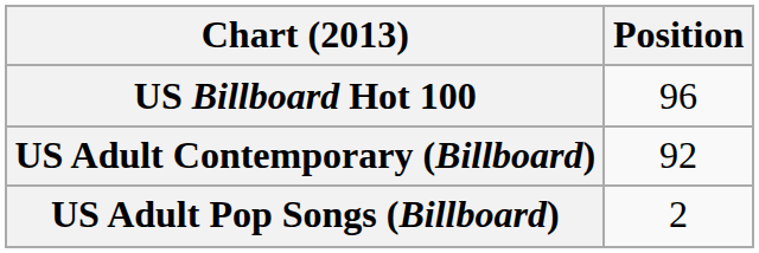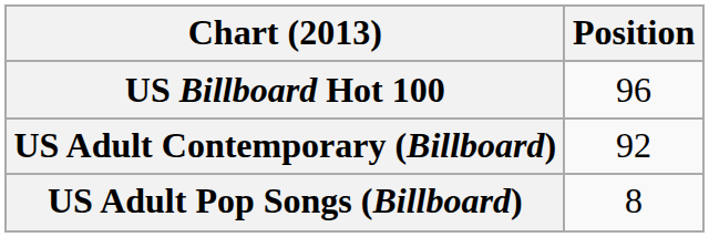US Adult Pop Songs (Billboard) | Position: 2 -> 8
